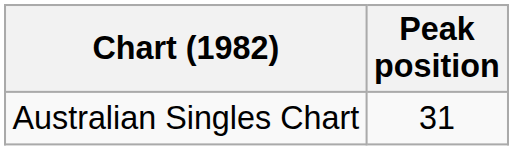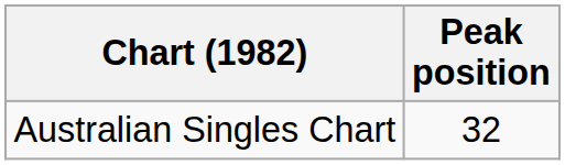Australian Singles Chart | Peak position: 31 -> 32
